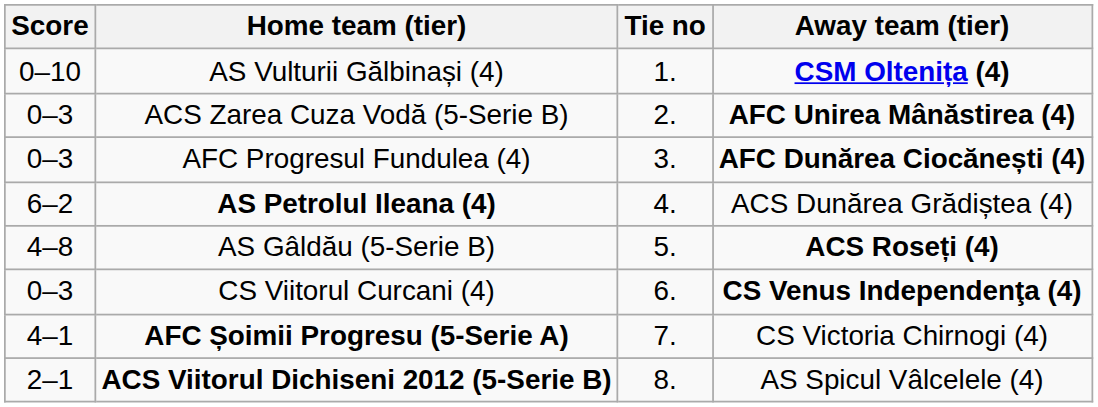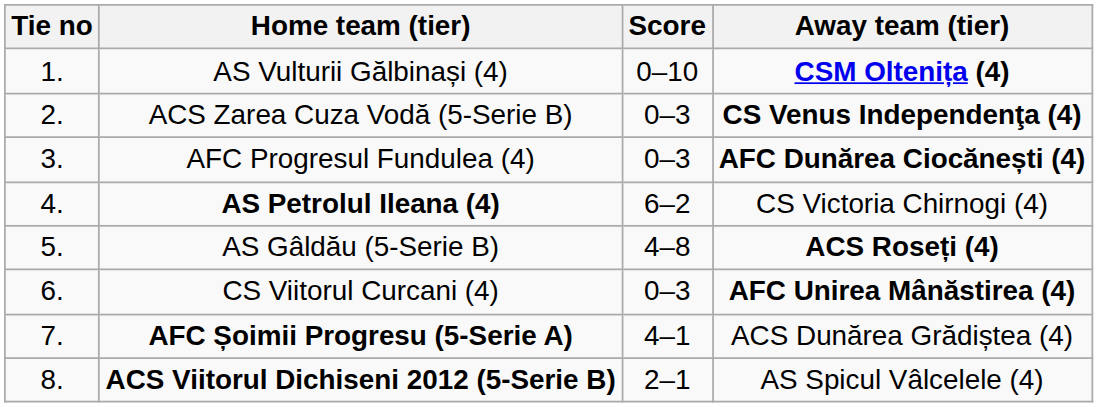columns swapped: Tie no <-> Score
ACS Zarea Cuza Vodă (5-Serie B) | Away team (tier): AFC Unirea Mânăstirea (4) -> CS Venus Independenţa (4)
AS Petrolul Ileana (4) | Away team (tier): ACS Dunărea Grădiștea (4) -> CS Victoria Chirnogi (4)
CS Viitorul Curcani (4) | Away team (tier): CS Venus Independenţa (4) -> AFC Unirea Mânăstirea (4)
AFC Șoimii Progresu (5-Serie A) | Away team (tier): CS Victoria Chirnogi (4) -> ACS Dunărea Grădiștea (4)
